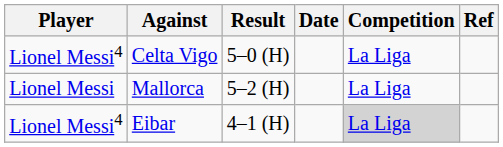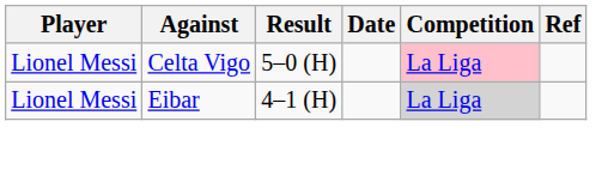Celta Vigo | Player: Lionel Messi4 -> Lionel Messi
Celta Vigo | Competition: no background -> pink background
- row: Lionel Messi | Mallorca | 5–2 (H) | La Liga
Eibar | Player: Lionel Messi4 -> Lionel Messi
